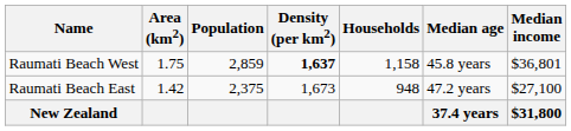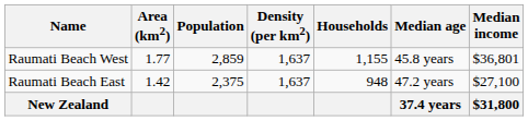Raumati Beach West | Area (km2): 1.75 -> 1.77
Raumati Beach West | Density (per km2): bold -> normal
Raumati Beach West | Households: 1,158 -> 1,155
Raumati Beach East | Density (per km2): 1,673 -> 1,637
